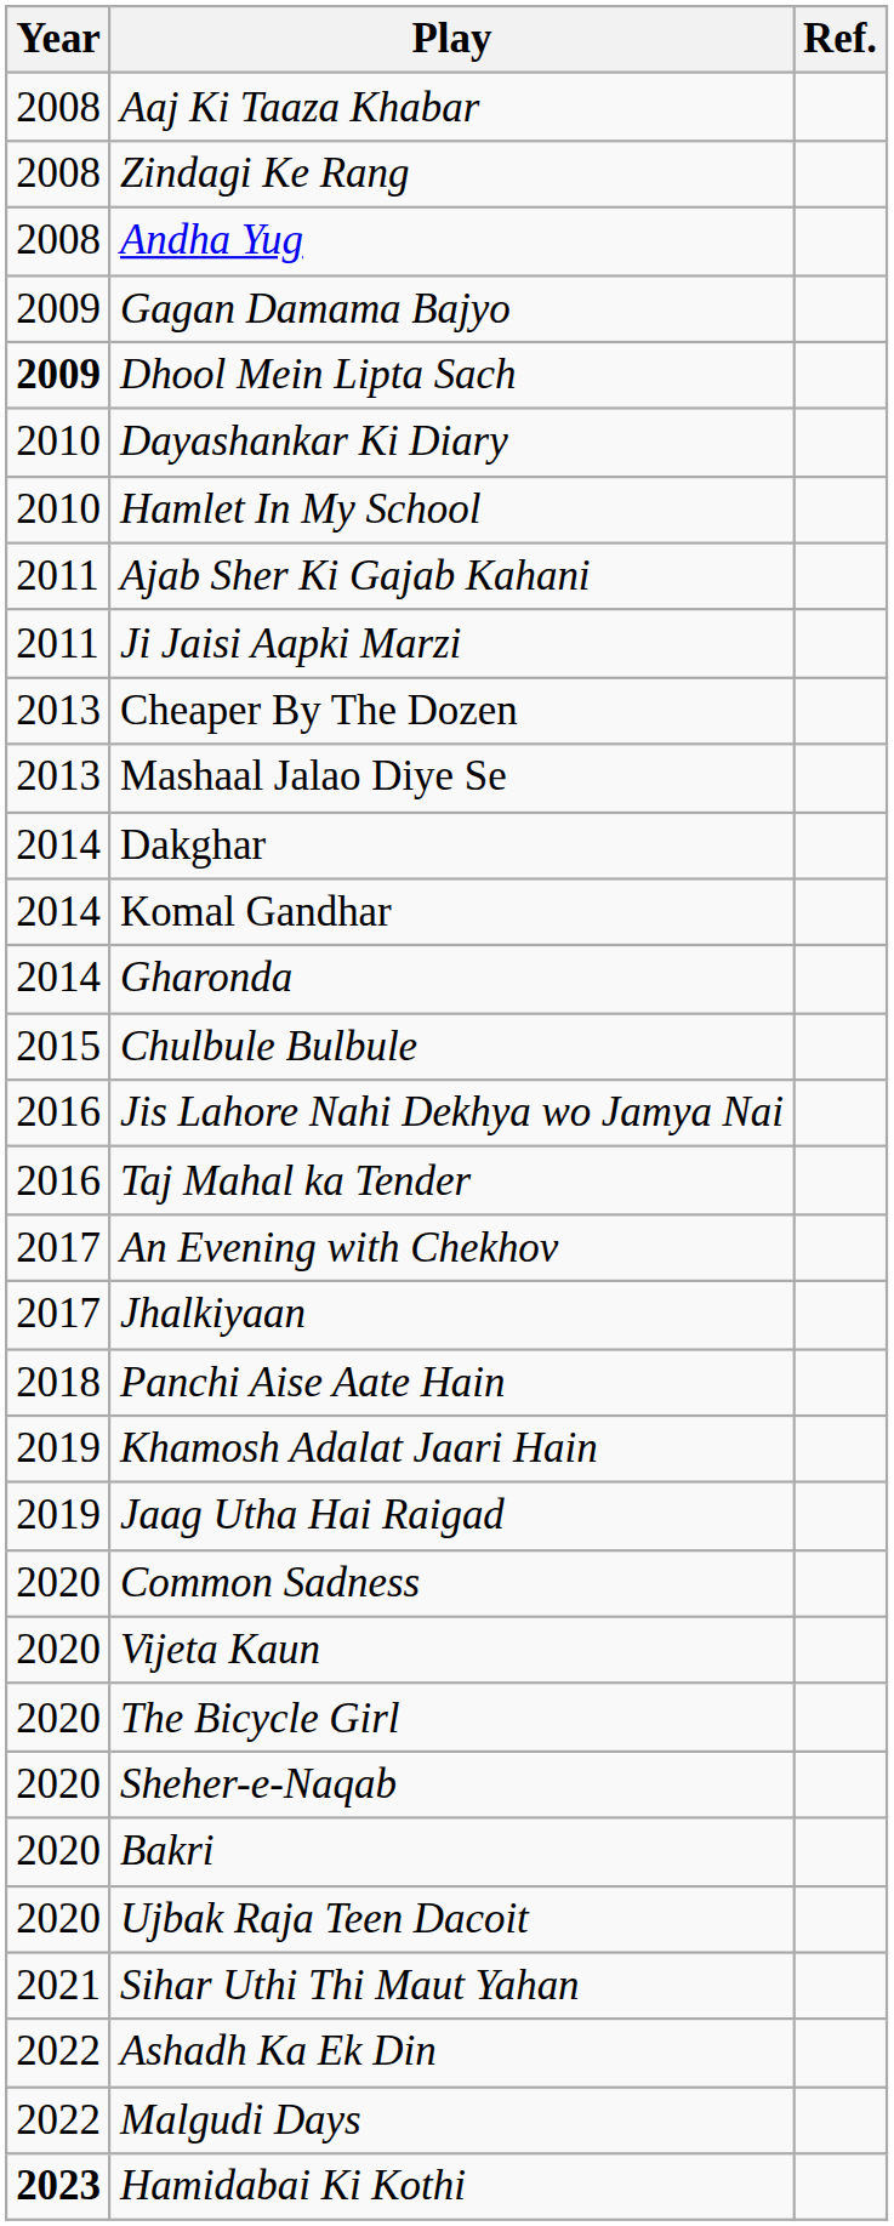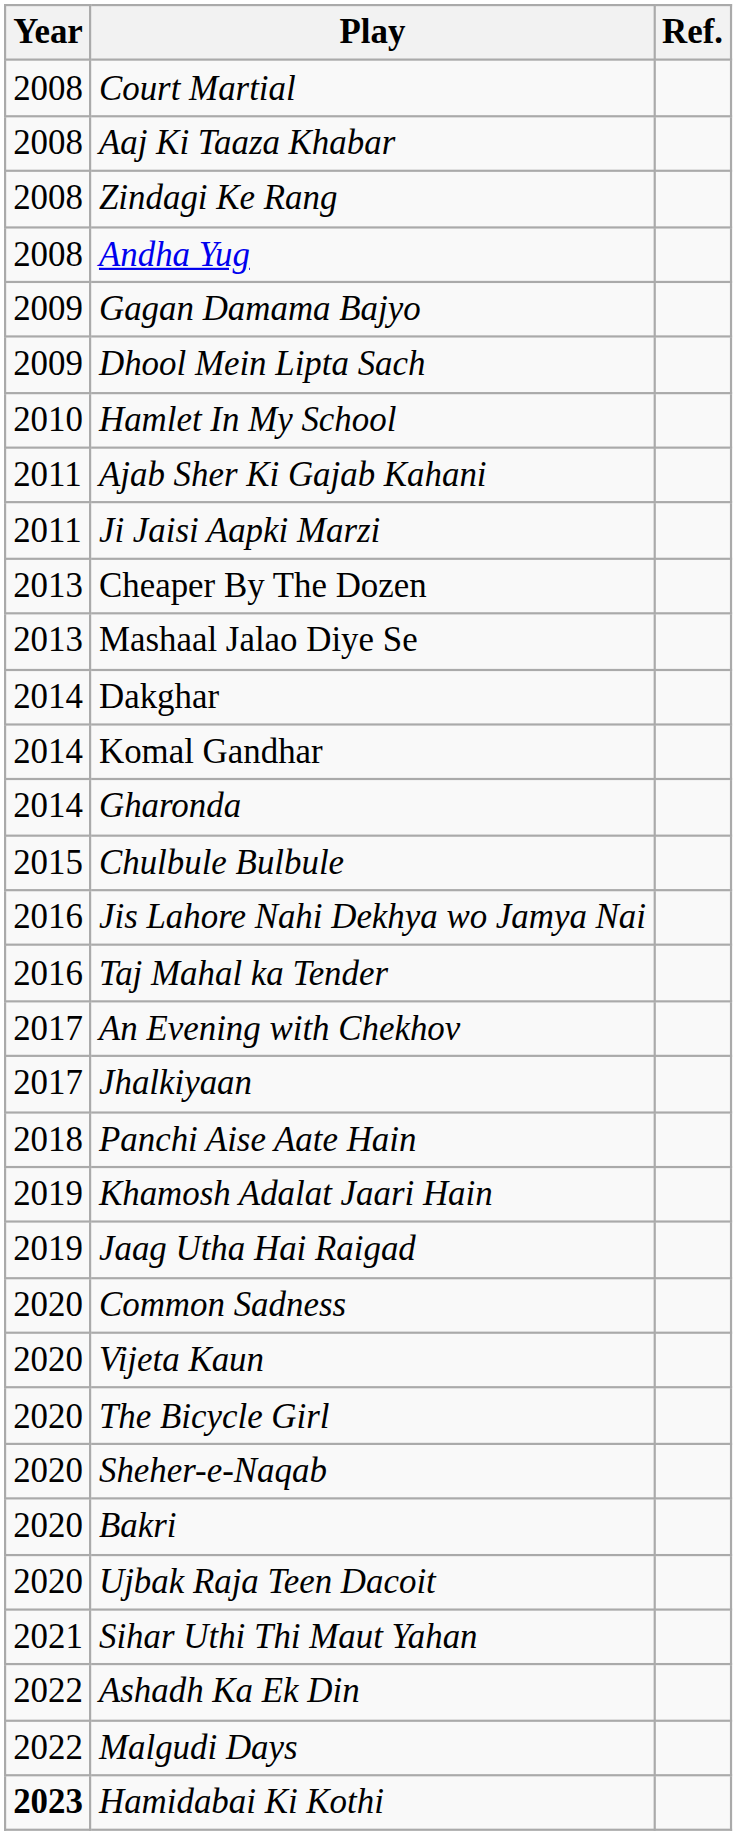+ row: 2008 | Court Martial
Dhool Mein Lipta Sach | Year: bold -> normal
- row: 2010 | Dayashankar Ki Diary
